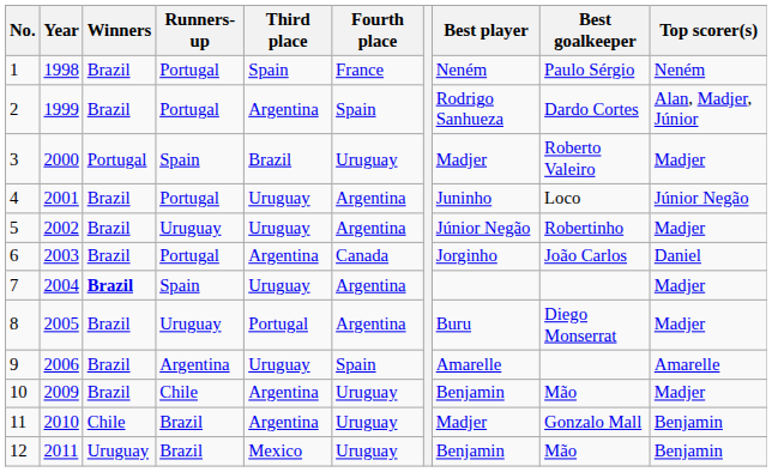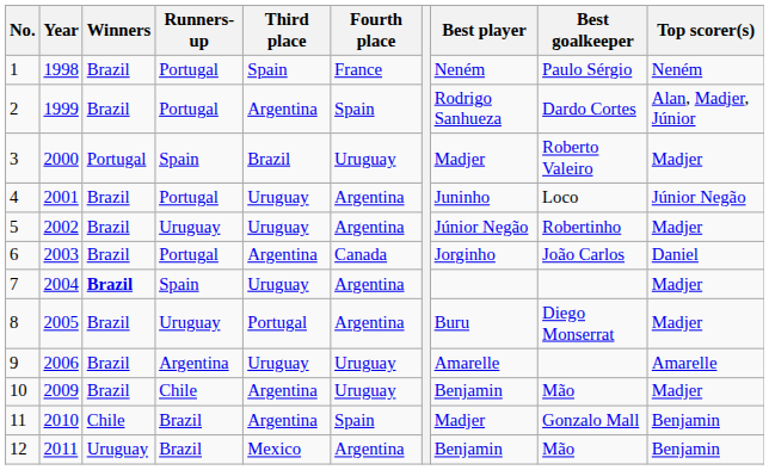9 | Fourth place: Spain -> Uruguay
11 | Fourth place: Uruguay -> Spain
12 | Fourth place: Uruguay -> Argentina
